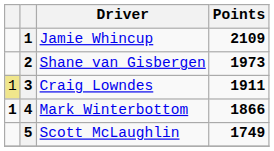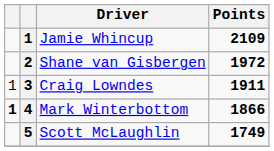Shane van Gisbergen | Points: 1973 -> 1972
Craig Lowndes | column 1: khaki background -> no background
